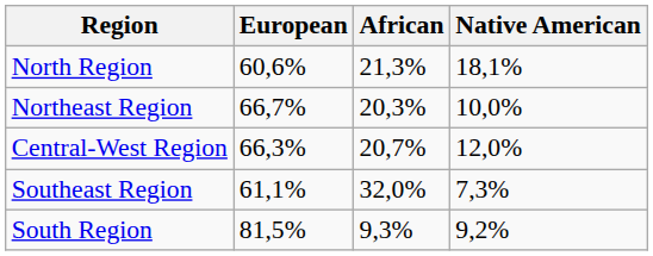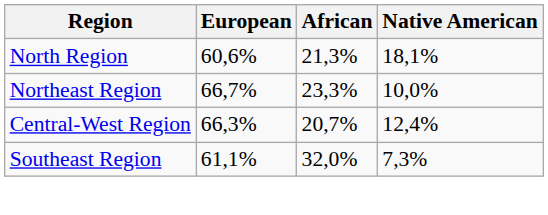Northeast Region | African: 20,3% -> 23,3%
Central-West Region | Native American: 12,0% -> 12,4%
- row: South Region | 81,5% | 9,3% | 9,2%
